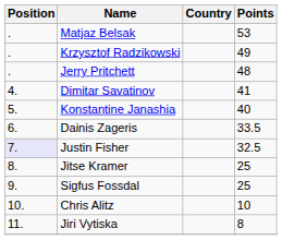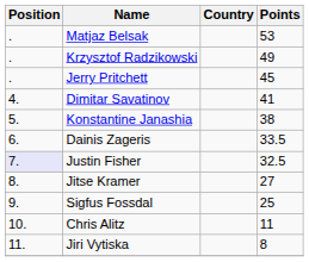Jerry Pritchett | Points: 48 -> 45
Konstantine Janashia | Points: 40 -> 38
Jitse Kramer | Points: 25 -> 27
Chris Alitz | Points: 10 -> 11
